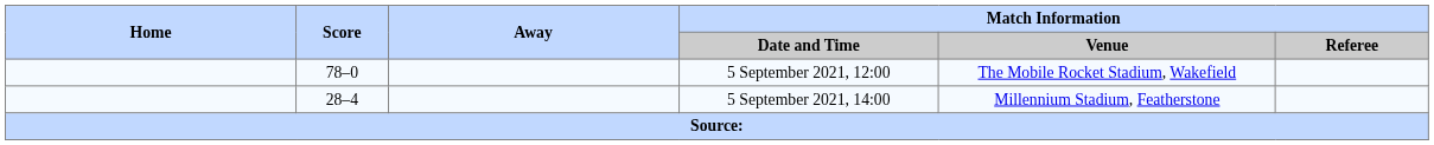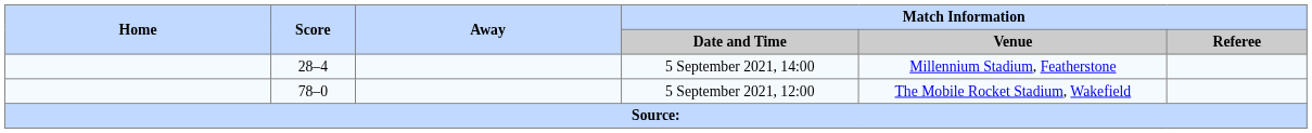rows swapped: 5 September 2021, 12:00 <-> 5 September 2021, 14:00
